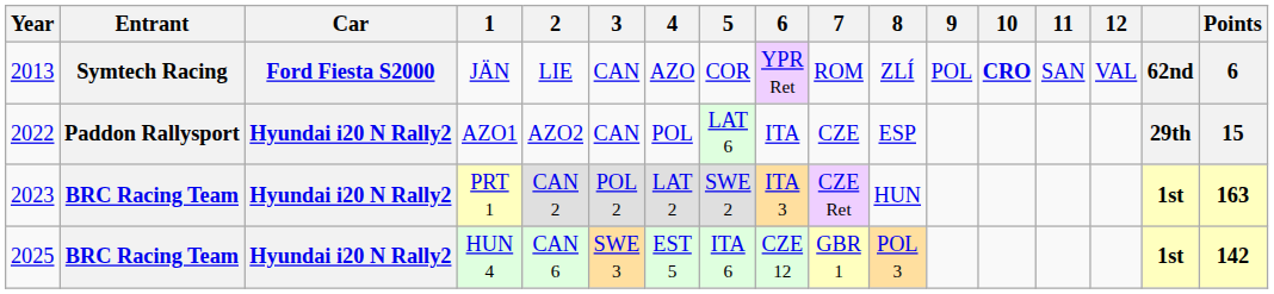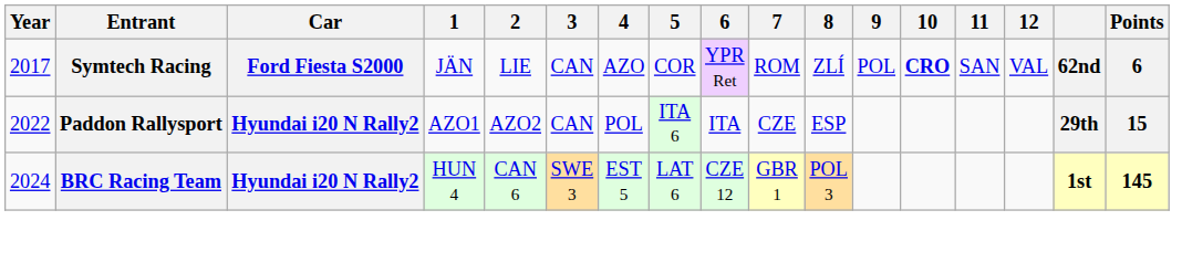JÄN | Year: 2013 -> 2017
AZO1 | 5: LAT 6 -> ITA 6
- row: 2023 | BRC Racing Team | Hyundai i20 N Rally2 | PRT 1 | CAN 2 | POL 2 | LAT 2 | SWE 2 | ITA 3 | CZE Ret | HUN | 1st | 163
HUN 4 | Year: 2025 -> 2024
HUN 4 | 5: ITA 6 -> LAT 6
HUN 4 | Points: 142 -> 145
